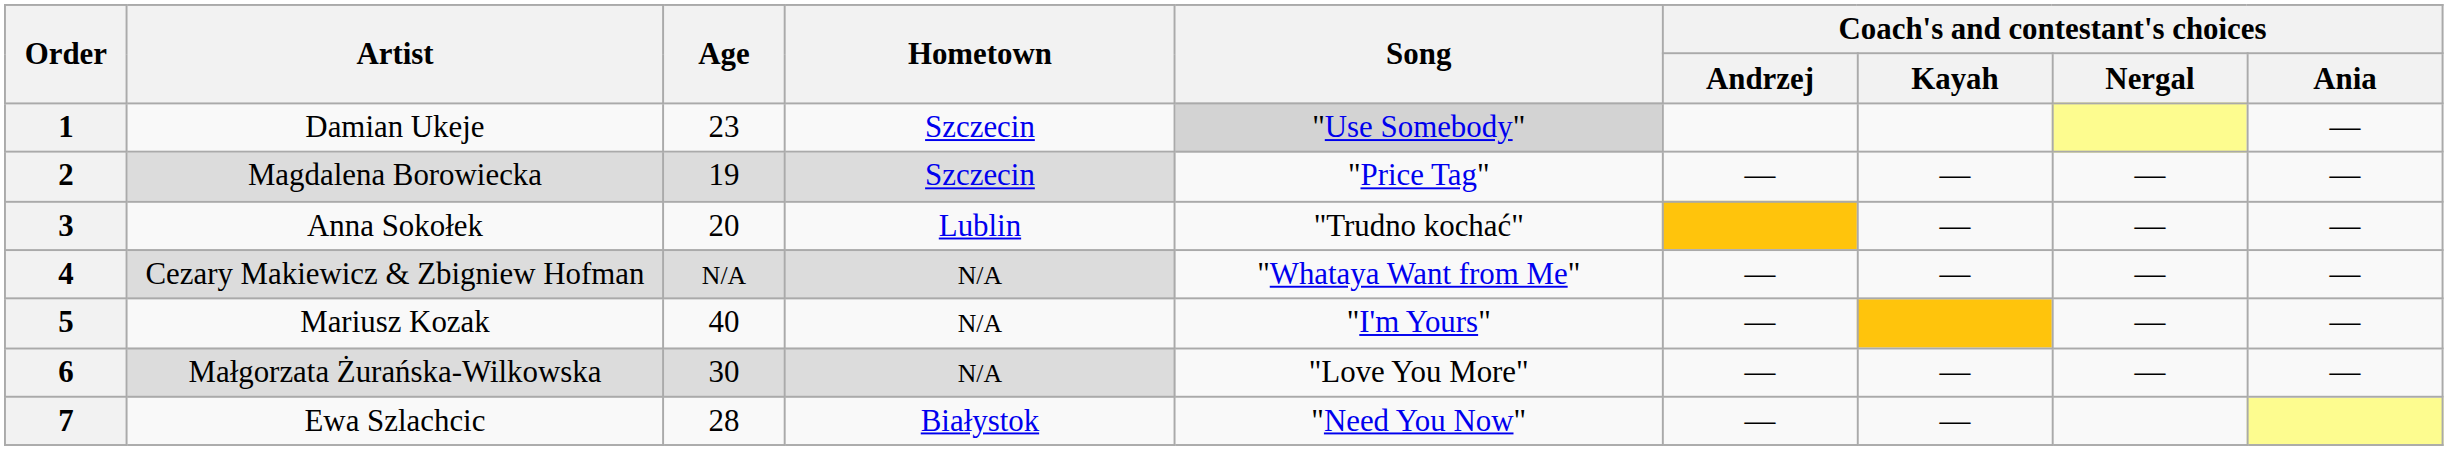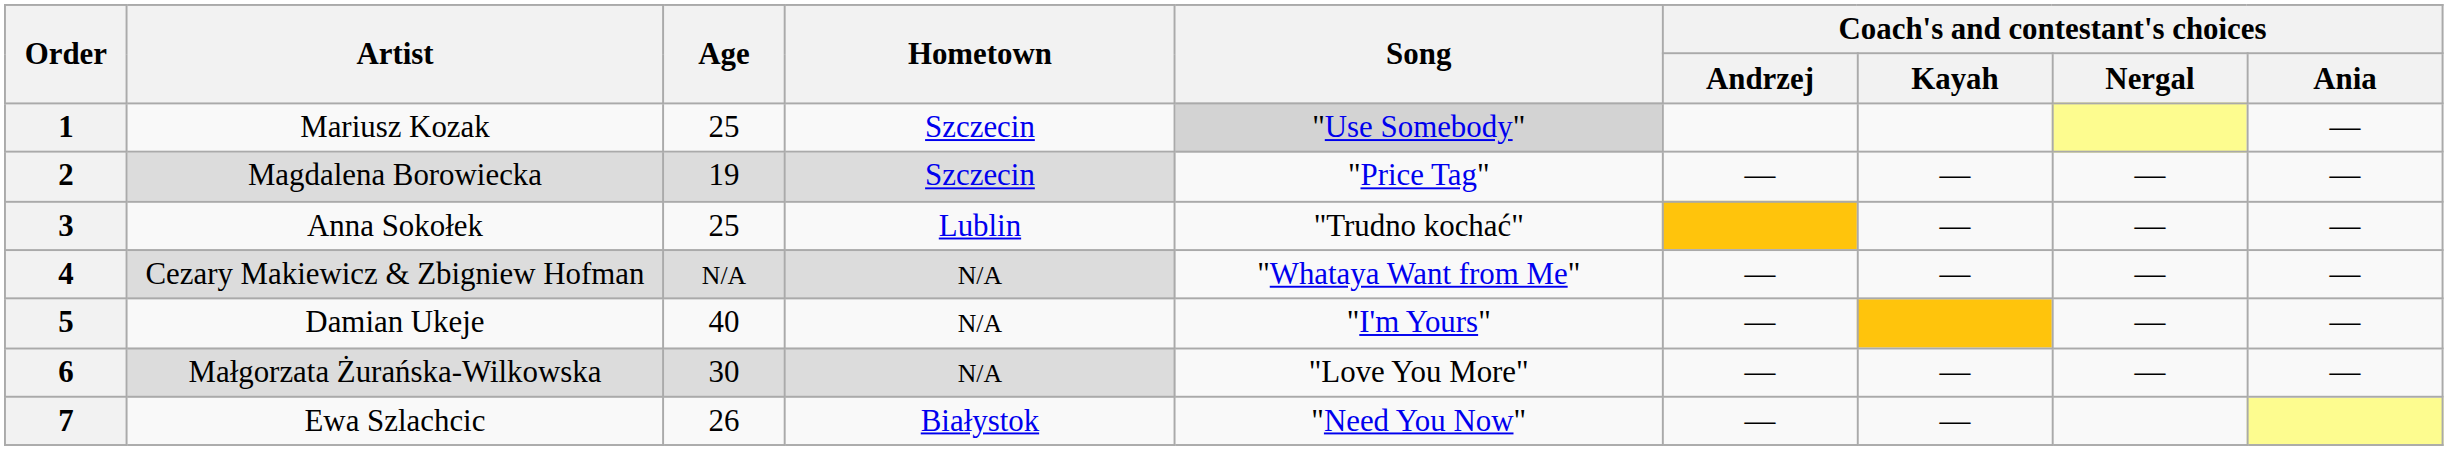1 | Artist: Damian Ukeje -> Mariusz Kozak
1 | Age: 23 -> 25
3 | Age: 20 -> 25
5 | Artist: Mariusz Kozak -> Damian Ukeje
7 | Age: 28 -> 26
